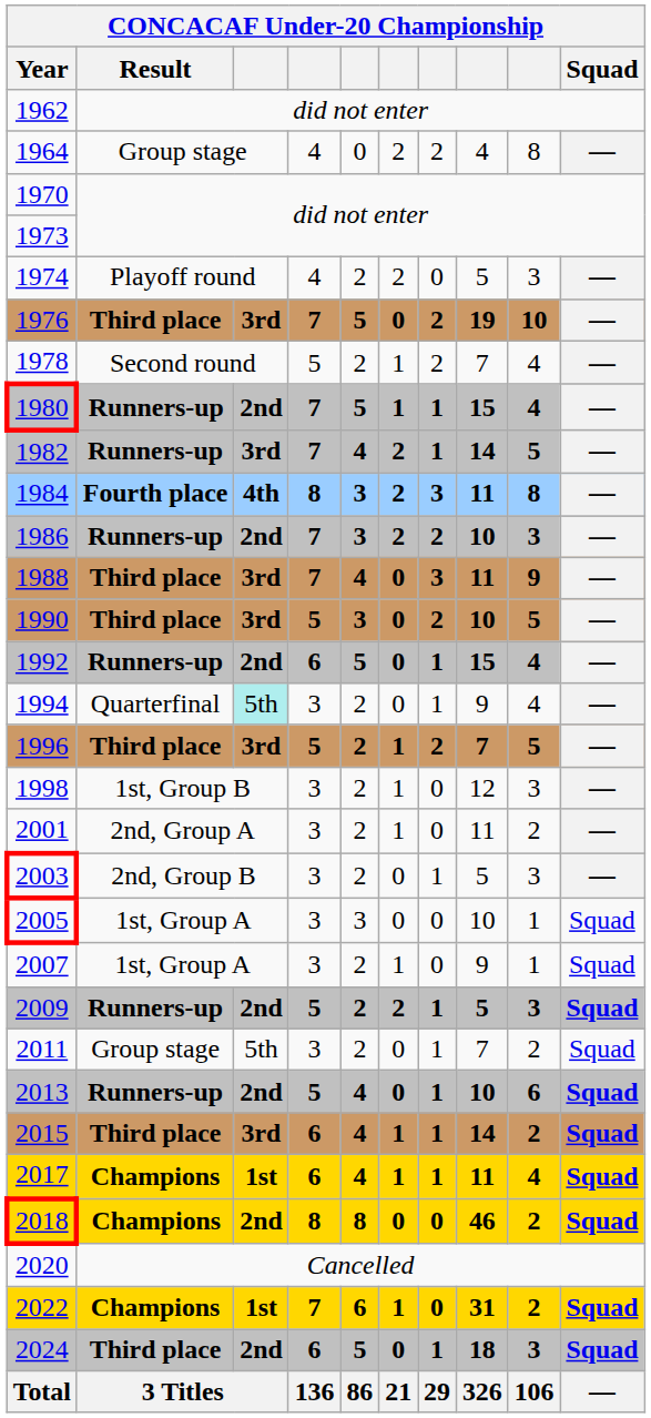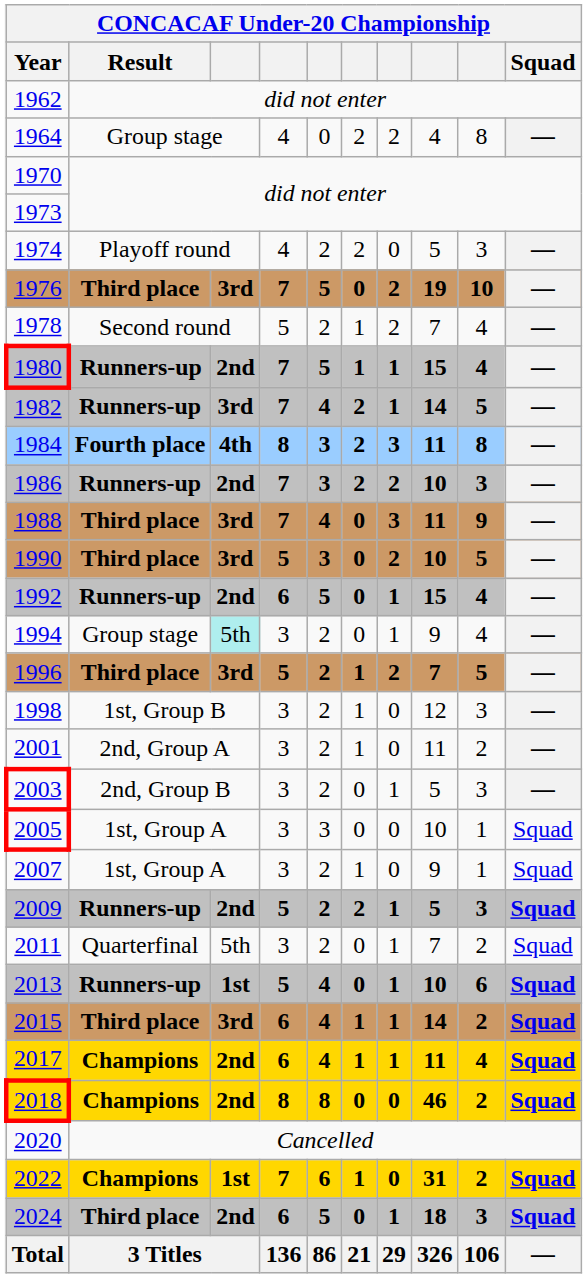1994 | Result: Quarterfinal -> Group stage
2011 | Result: Group stage -> Quarterfinal
2013 | column 3: 2nd -> 1st
2017 | column 3: 1st -> 2nd
